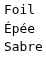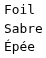rows swapped: Épée <-> Sabre
